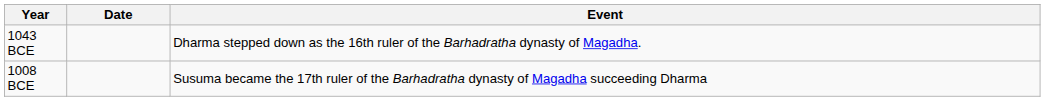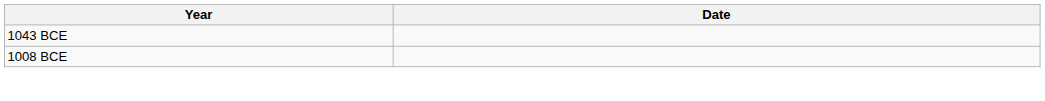- column: Event | Dharma stepped down as the 16th ruler of the Barhadratha dynasty of Magadha. | Susuma became the 17th ruler of the Barhadratha dynasty of Magadha succeeding Dharma
